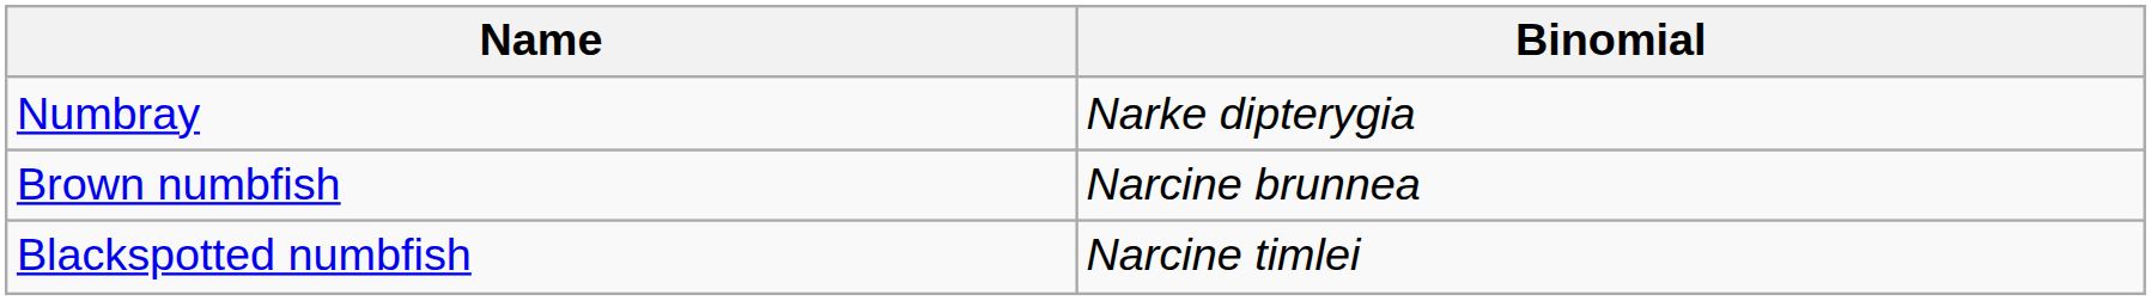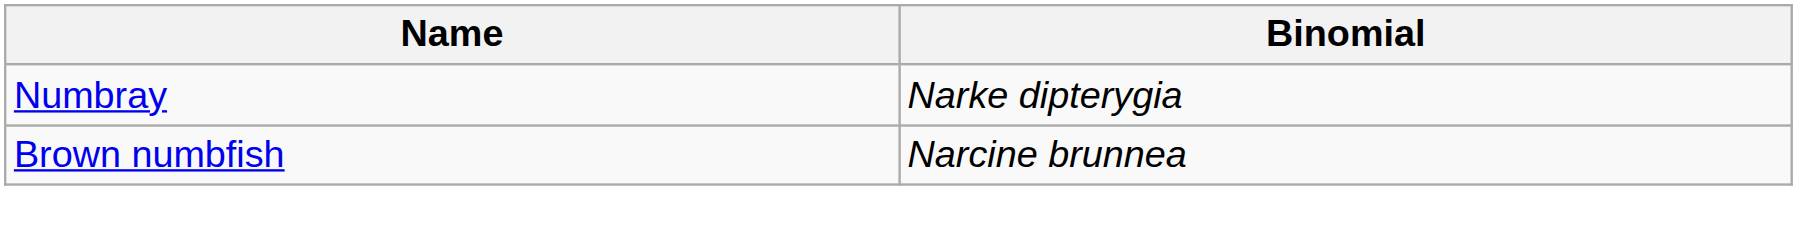- row: Blackspotted numbfish | Narcine timlei
